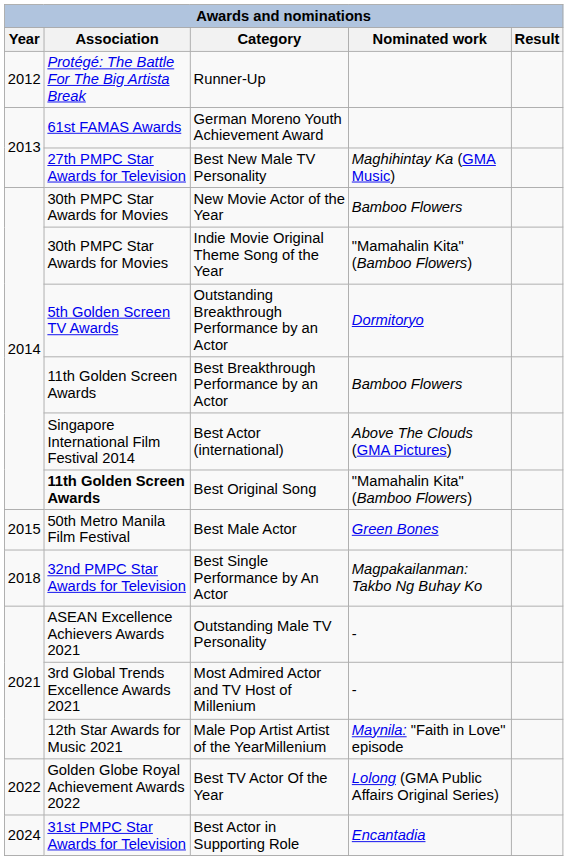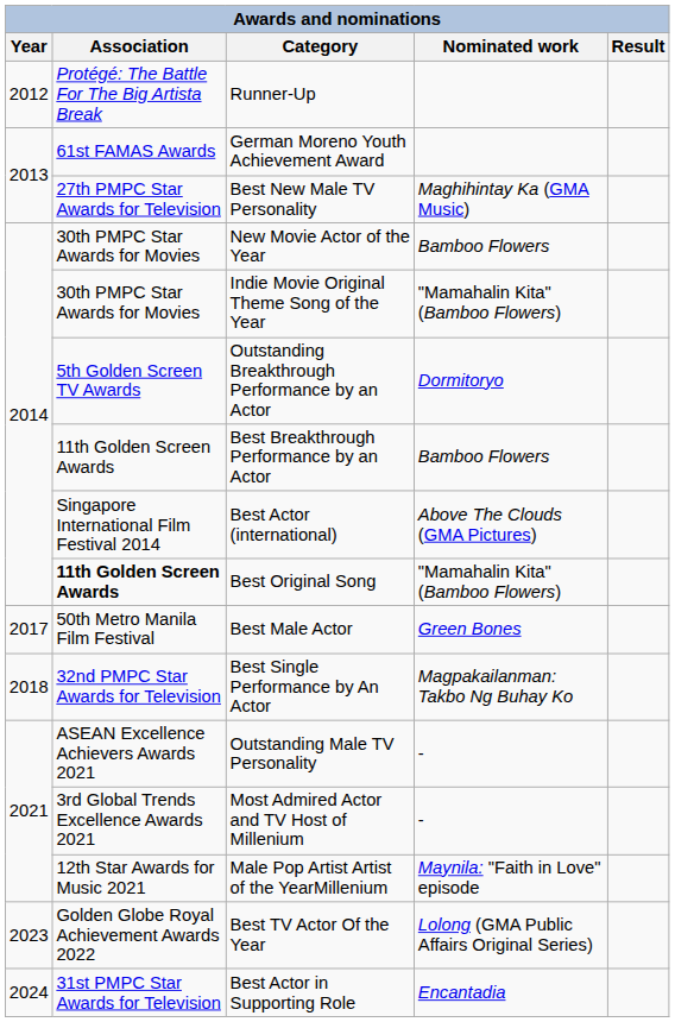Best Male Actor | Year: 2015 -> 2017
Best TV Actor Of the Year | Year: 2022 -> 2023
